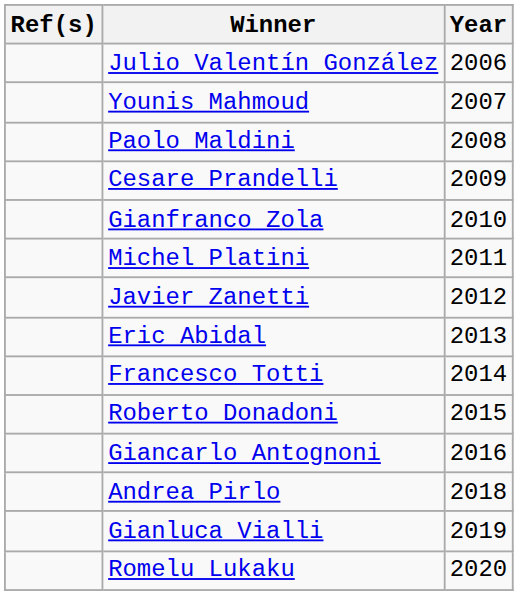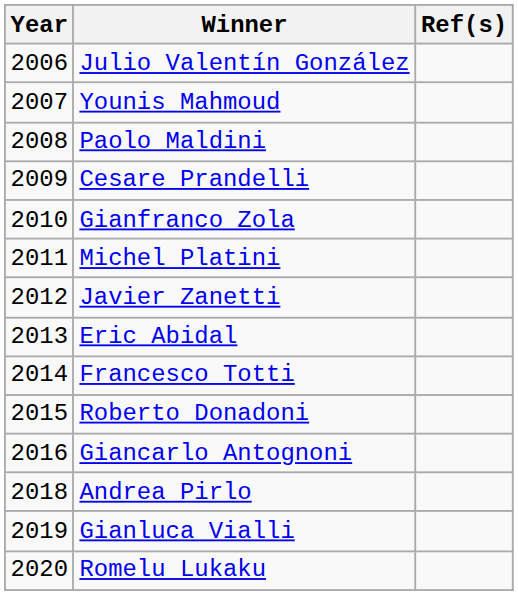columns swapped: Year <-> Ref(s)
